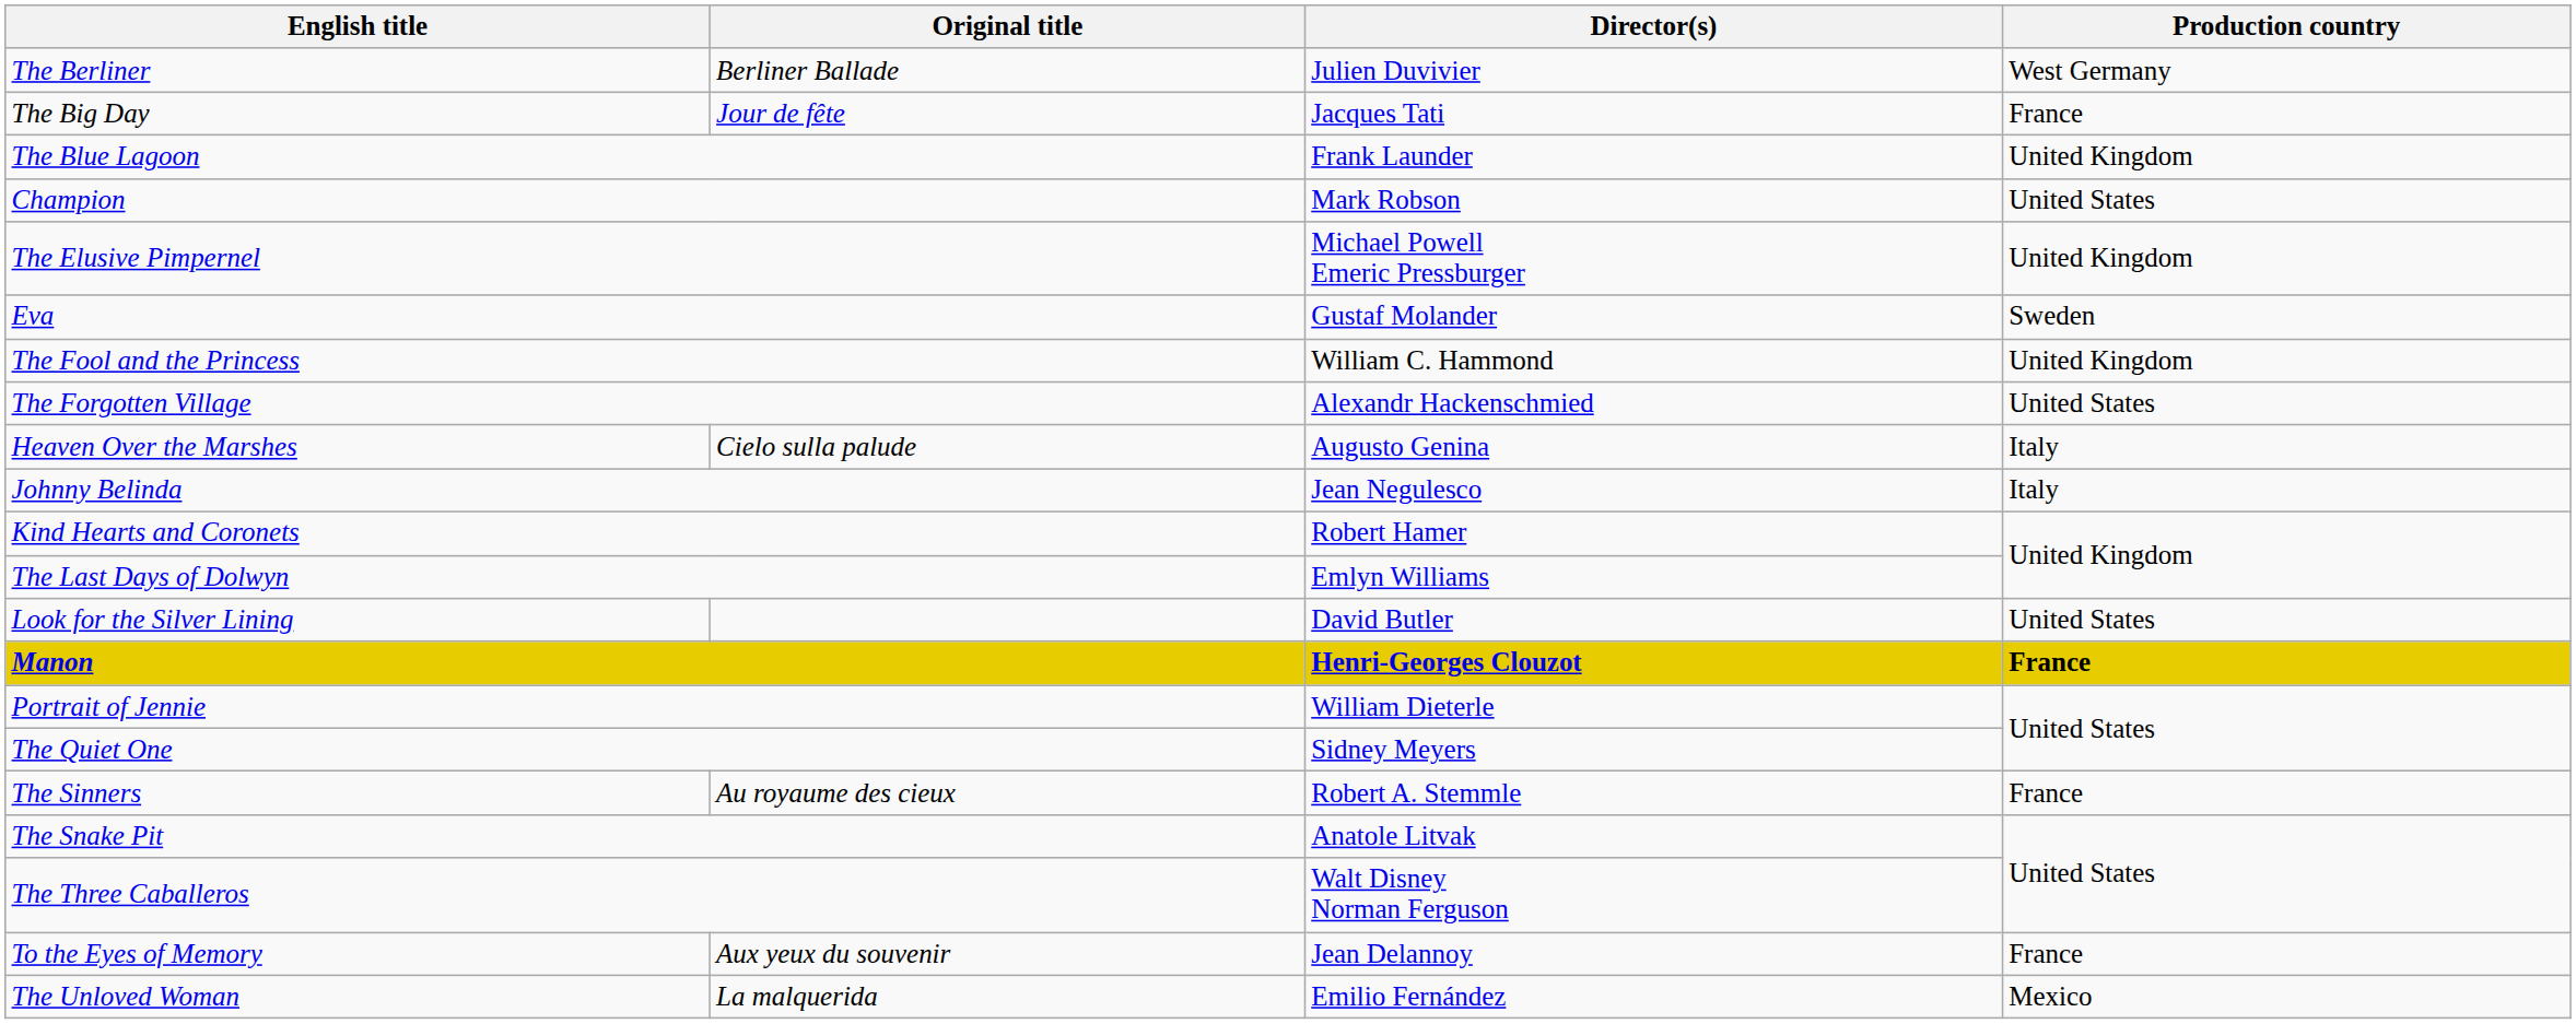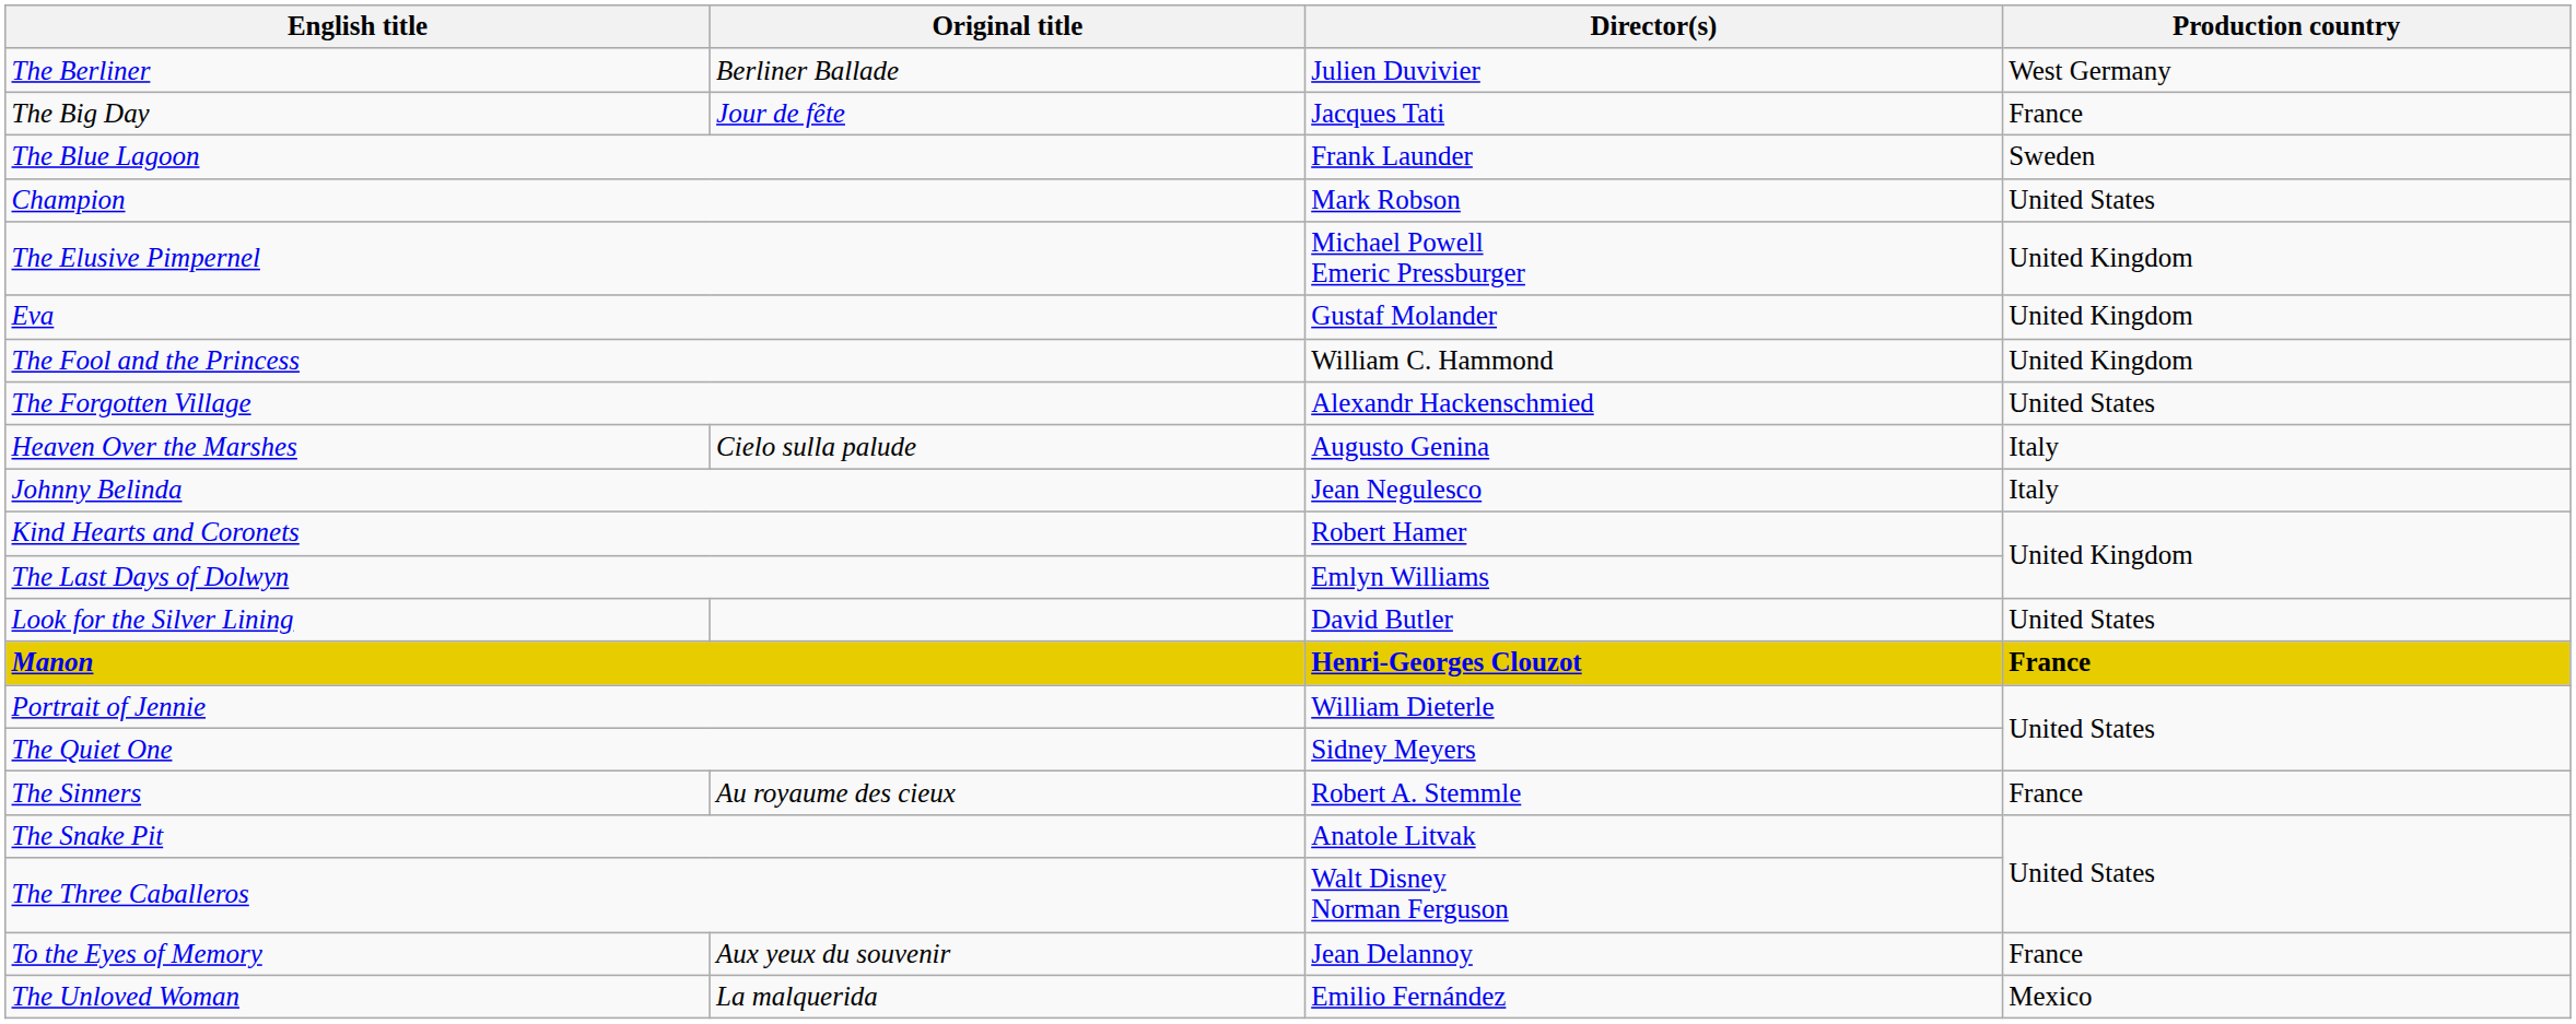The Blue Lagoon | Production country: United Kingdom -> Sweden
Eva | Production country: Sweden -> United Kingdom
